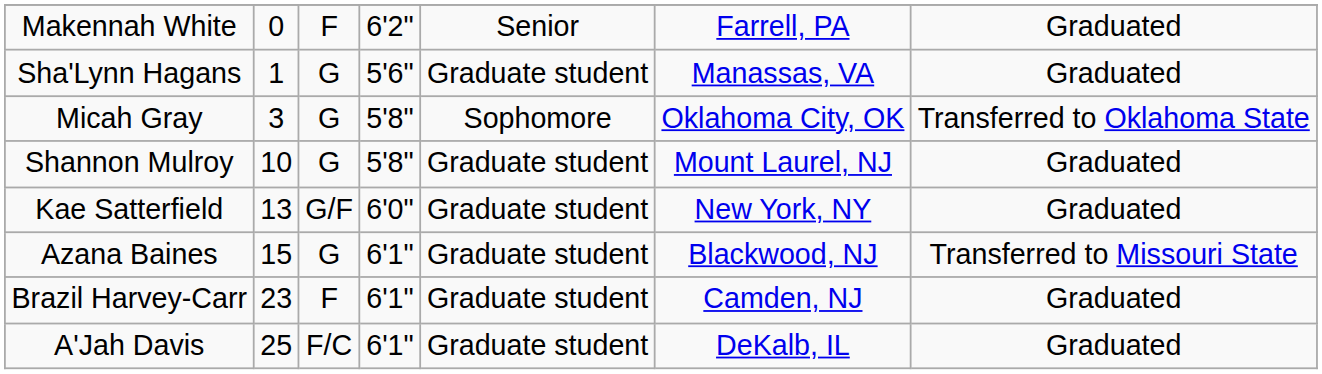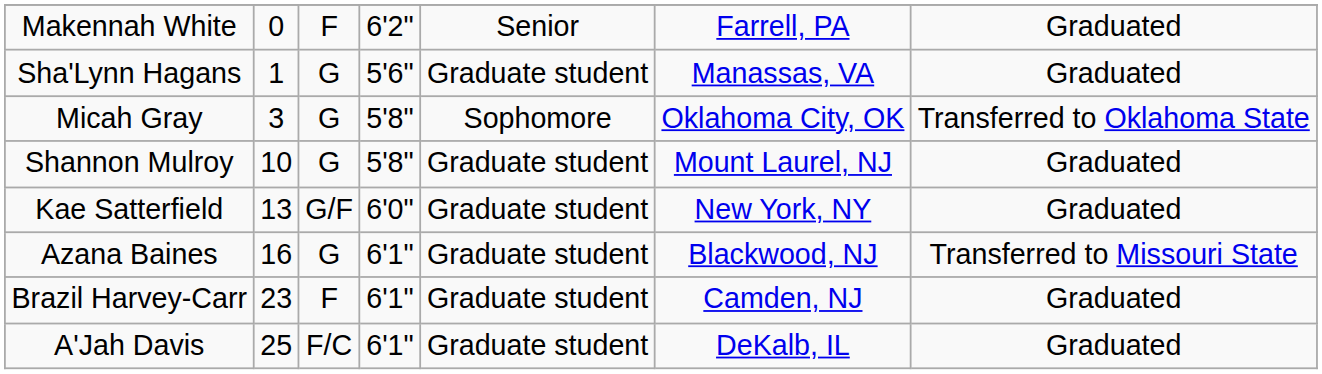Azana Baines | column 2: 15 -> 16
